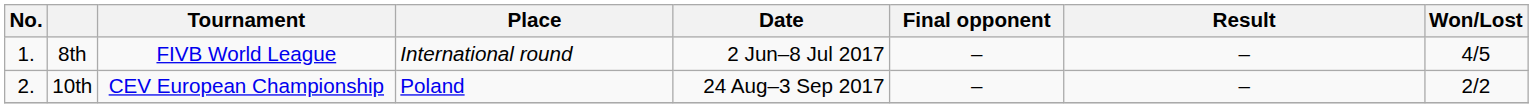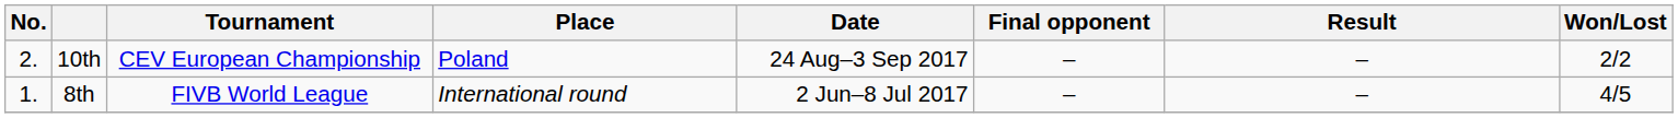rows swapped: 8th <-> 10th
